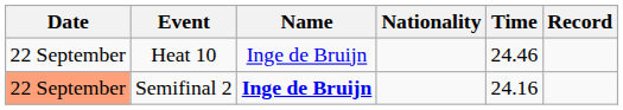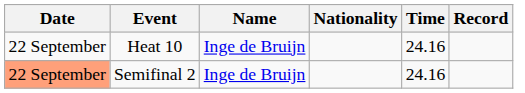Heat 10 | Time: 24.46 -> 24.16
Semifinal 2 | Name: bold -> normal
